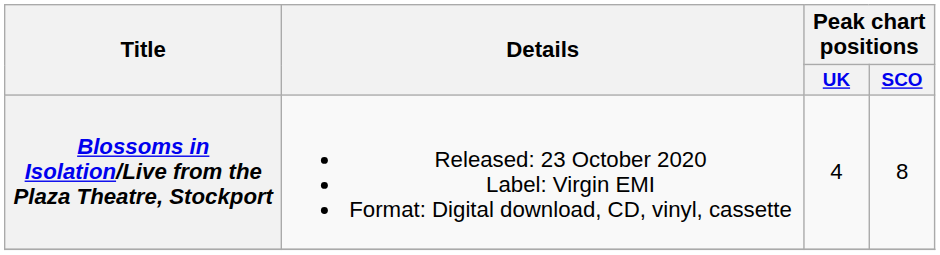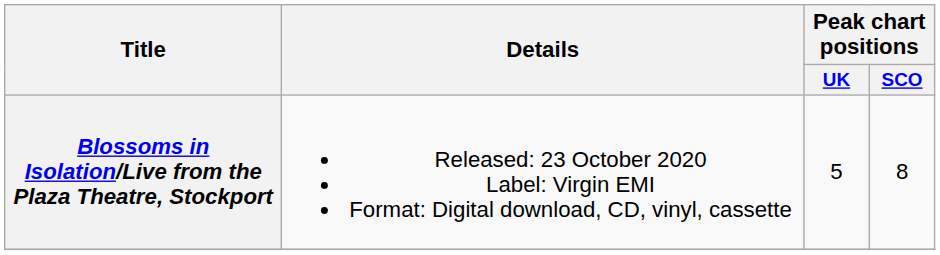Blossoms in Isolation/Live from the Plaza Theatre, Stockport | Peak chart positions / UK: 4 -> 5
